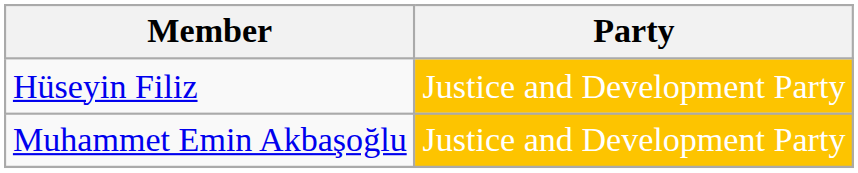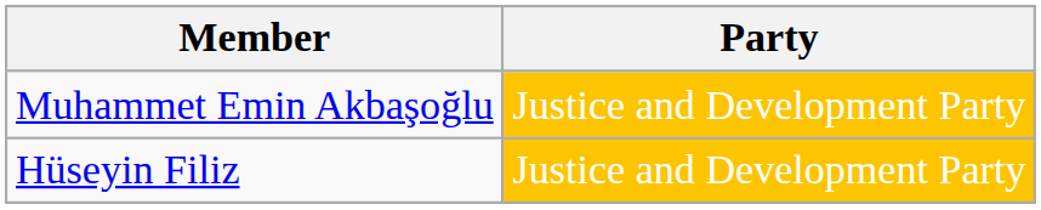rows swapped: Muhammet Emin Akbaşoğlu <-> Hüseyin Filiz
